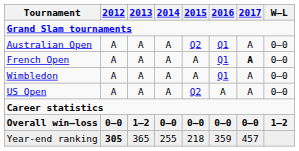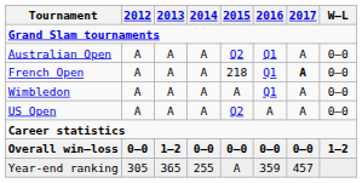French Open | 2015: A -> 218
Year-end ranking | 2012: bold -> normal
Year-end ranking | 2015: 218 -> A
